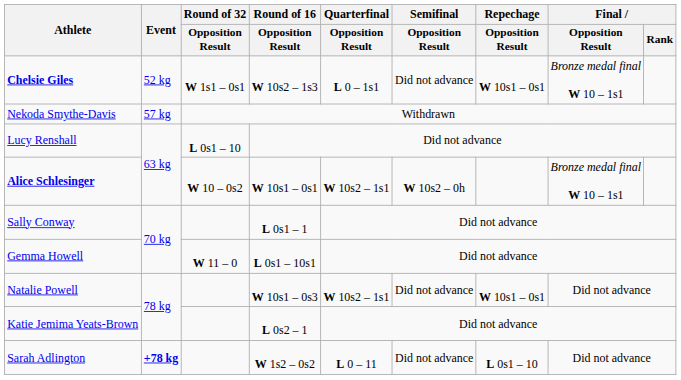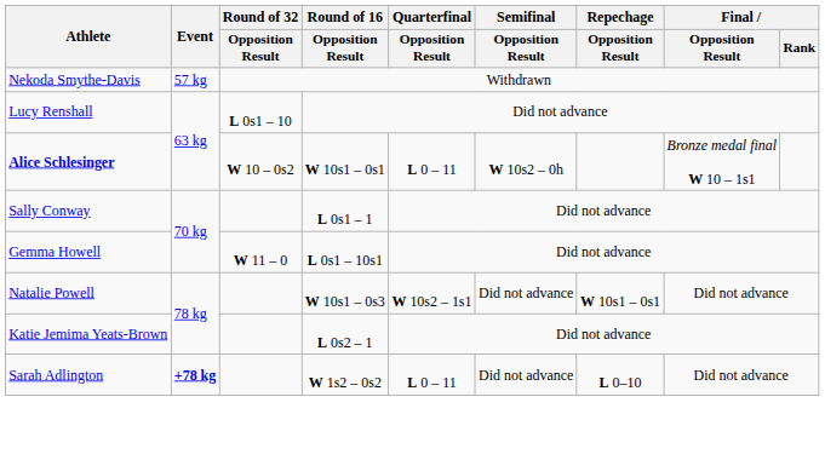- row: Chelsie Giles | 52 kg | W 1s1 – 0s1 | W 10s2 – 1s3 | L 0 – 1s1 | Did not advance | W 10s1 – 0s1 | Bronze medal final W 10 – 1s1
Alice Schlesinger | Quarterfinal / Opposition Result: W 10s2 – 1s1 -> L 0 – 11
Sarah Adlington | Repechage / Opposition Result: L 0s1 – 10 -> L 0–10
